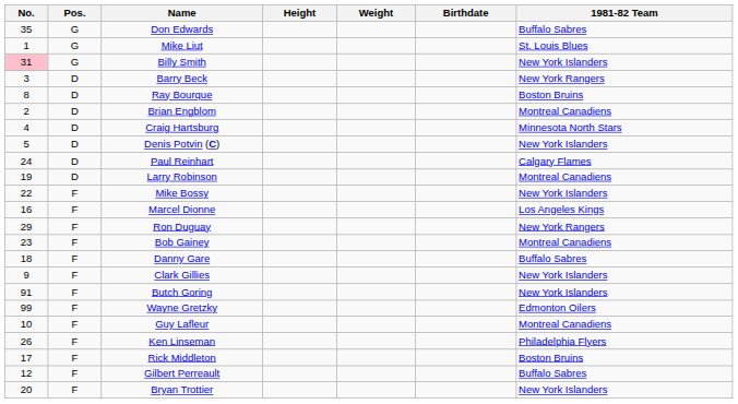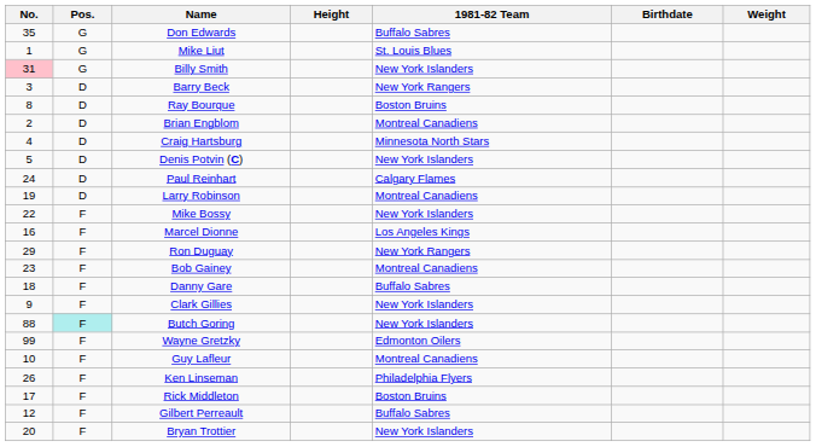columns swapped: Weight <-> 1981-82 Team
Butch Goring | No.: 91 -> 88
Butch Goring | Pos.: no background -> paleturquoise background
